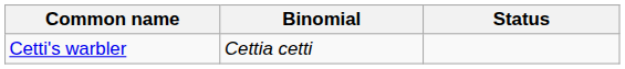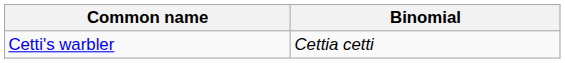- column: Status
